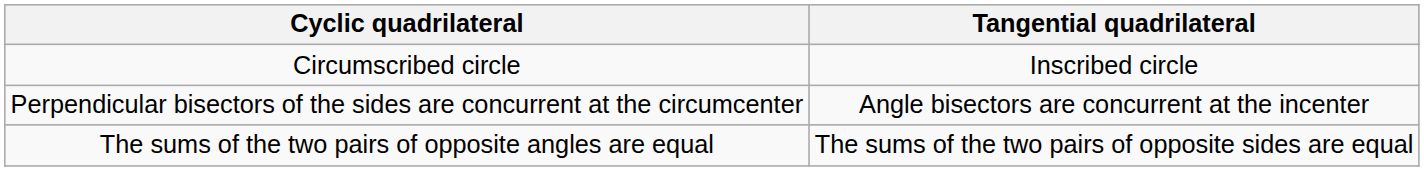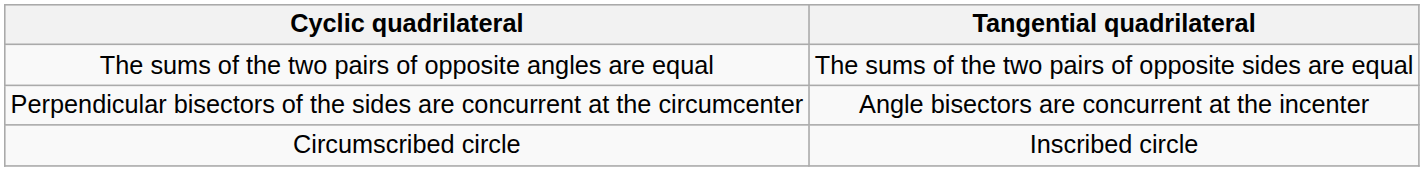rows swapped: Circumscribed circle <-> The sums of the two pairs of opposite angles are equal
